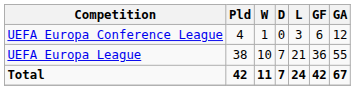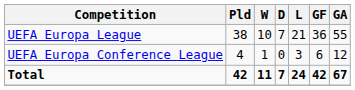rows swapped: UEFA Europa League <-> UEFA Europa Conference League
